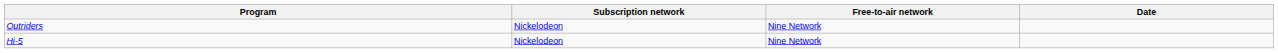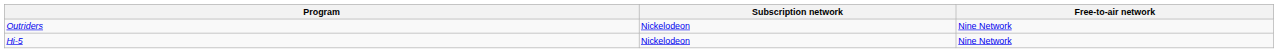- column: Date
